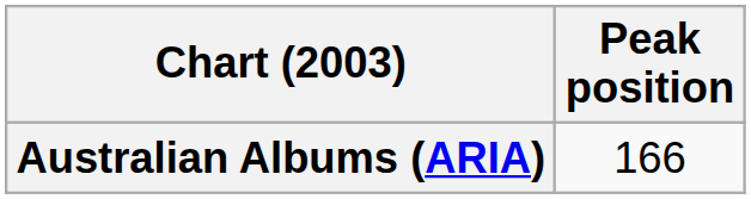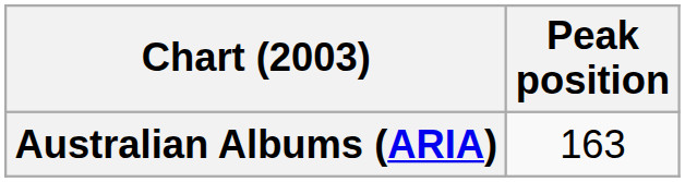Australian Albums (ARIA) | Peak position: 166 -> 163
